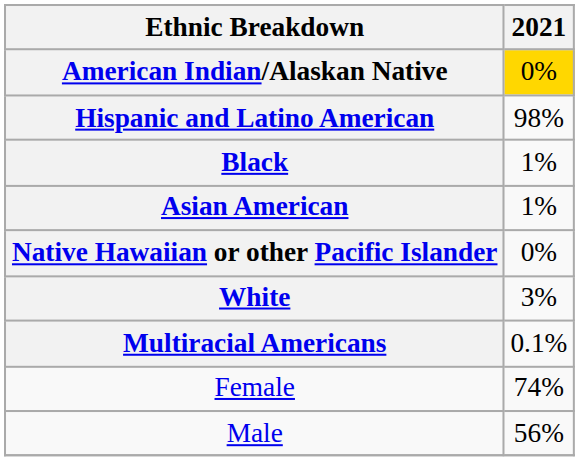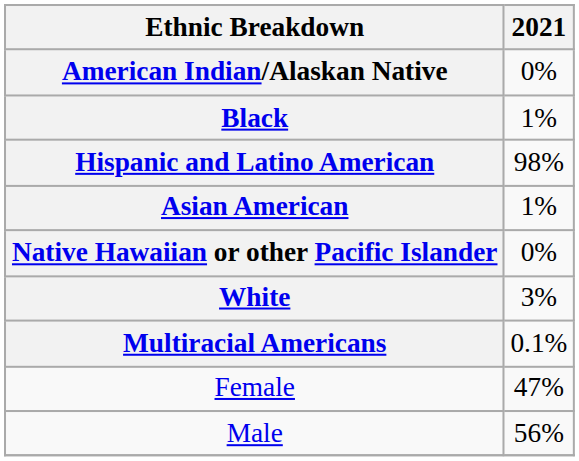American Indian/Alaskan Native | 2021: gold background -> no background
rows swapped: Hispanic and Latino American <-> Black
Female | 2021: 74% -> 47%
